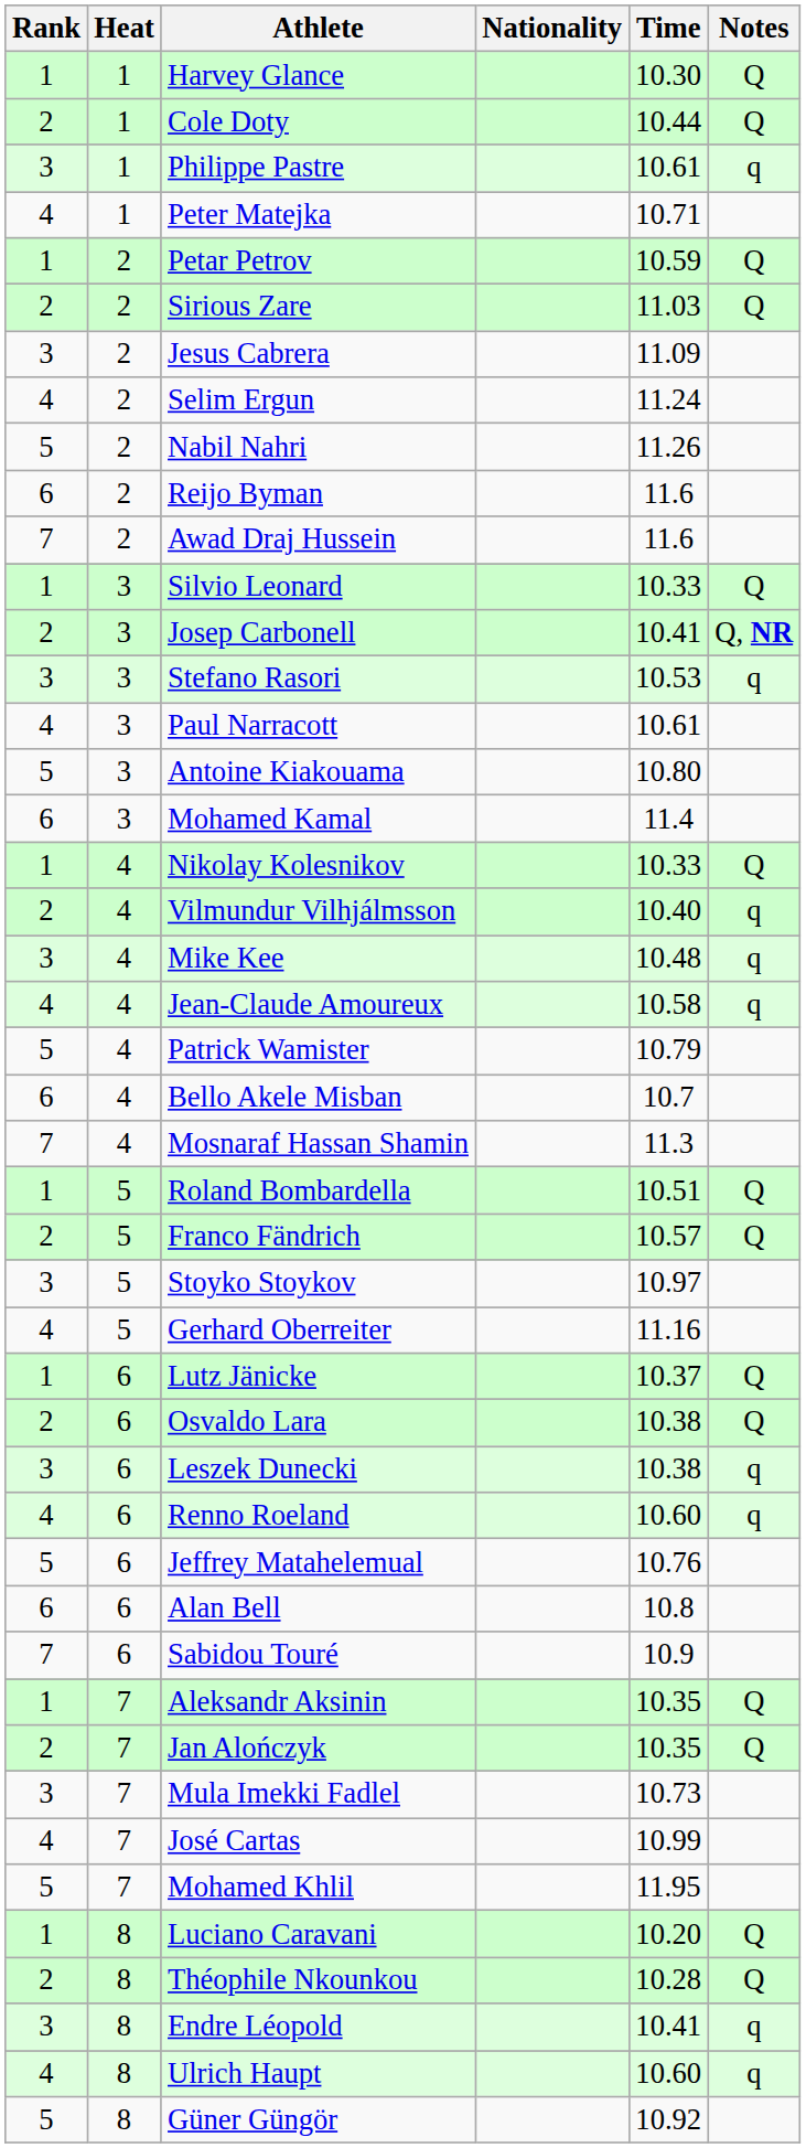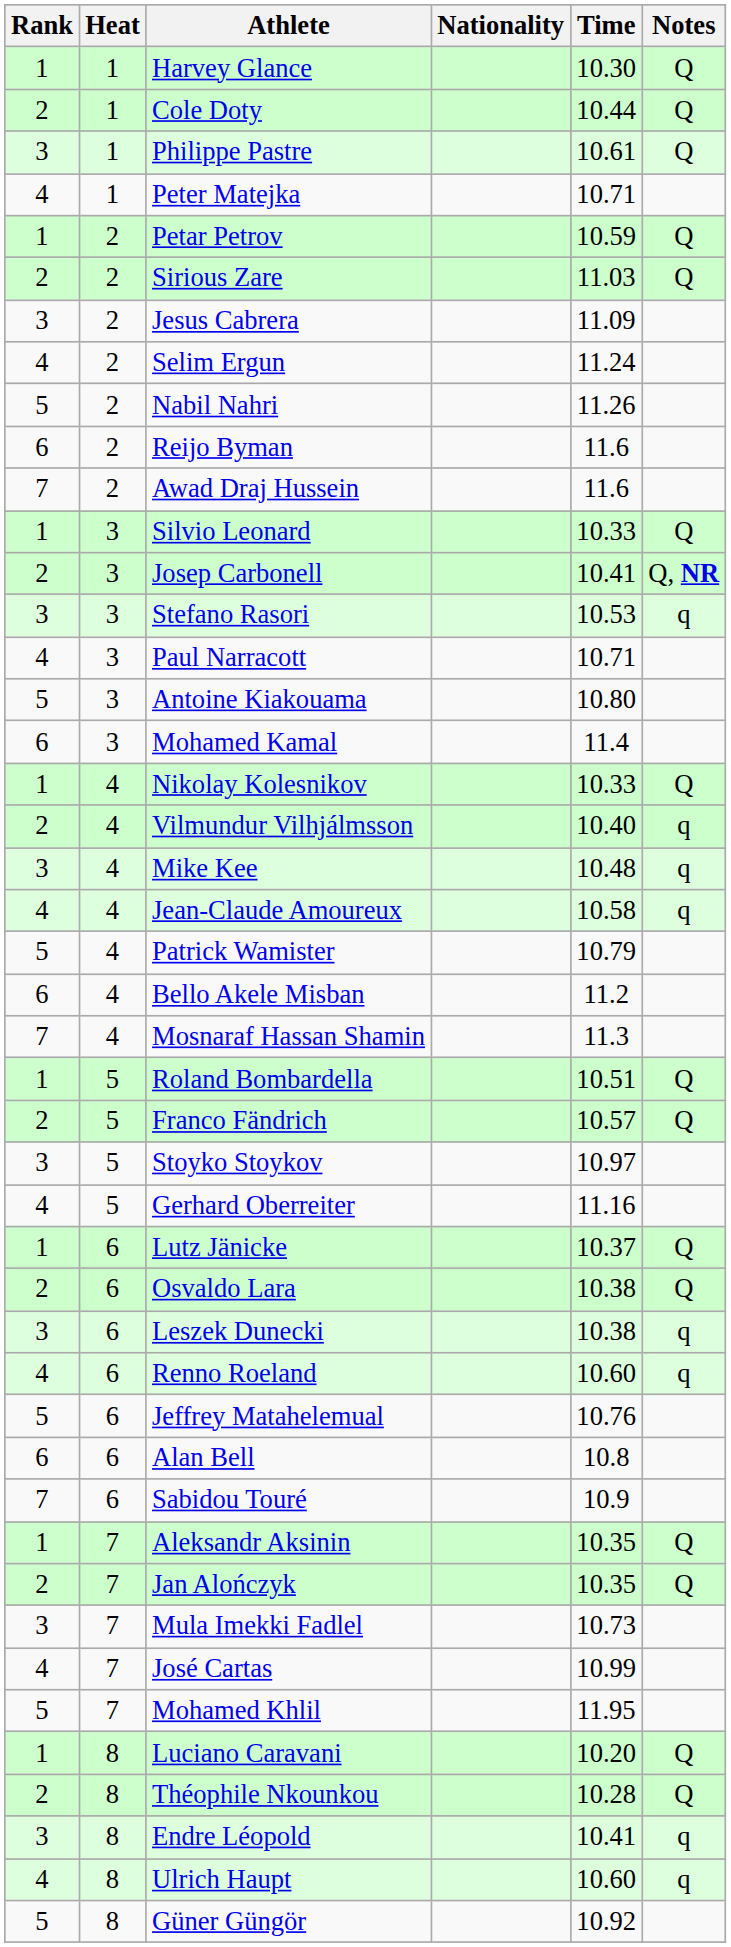Philippe Pastre | Notes: q -> Q
Paul Narracott | Time: 10.61 -> 10.71
Bello Akele Misban | Time: 10.7 -> 11.2
